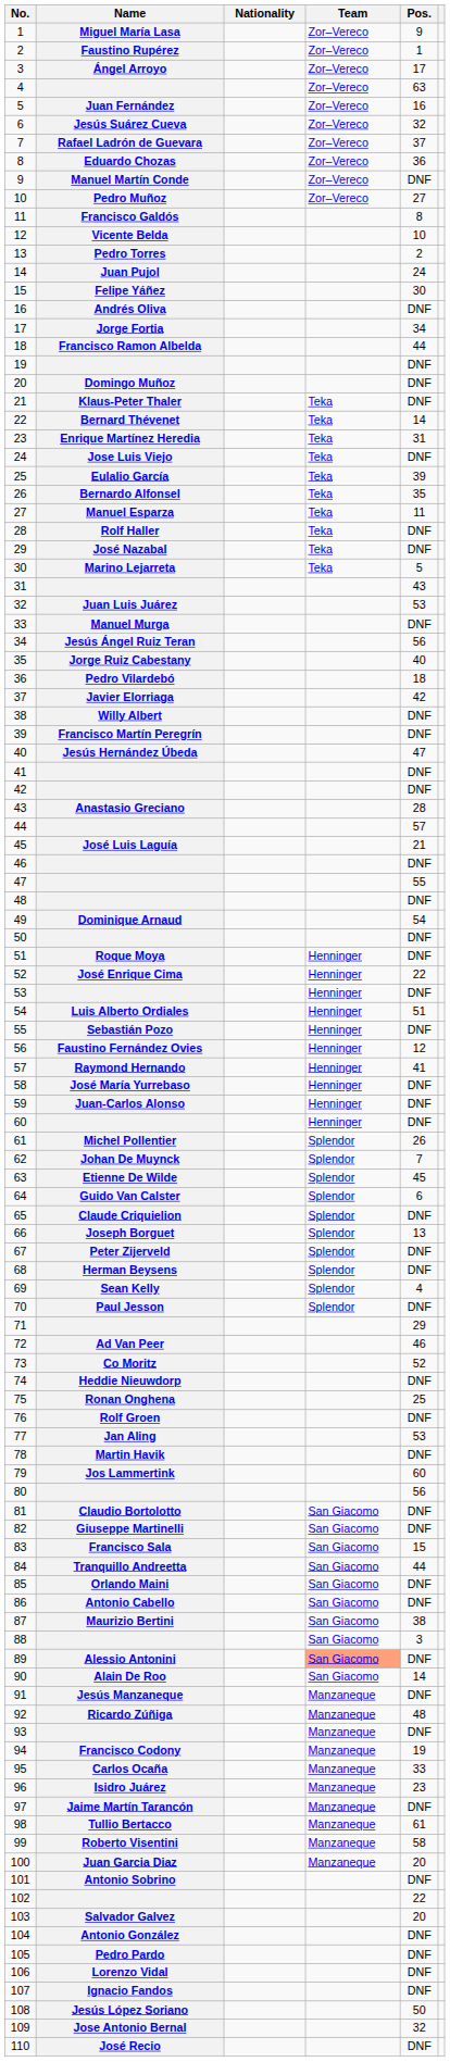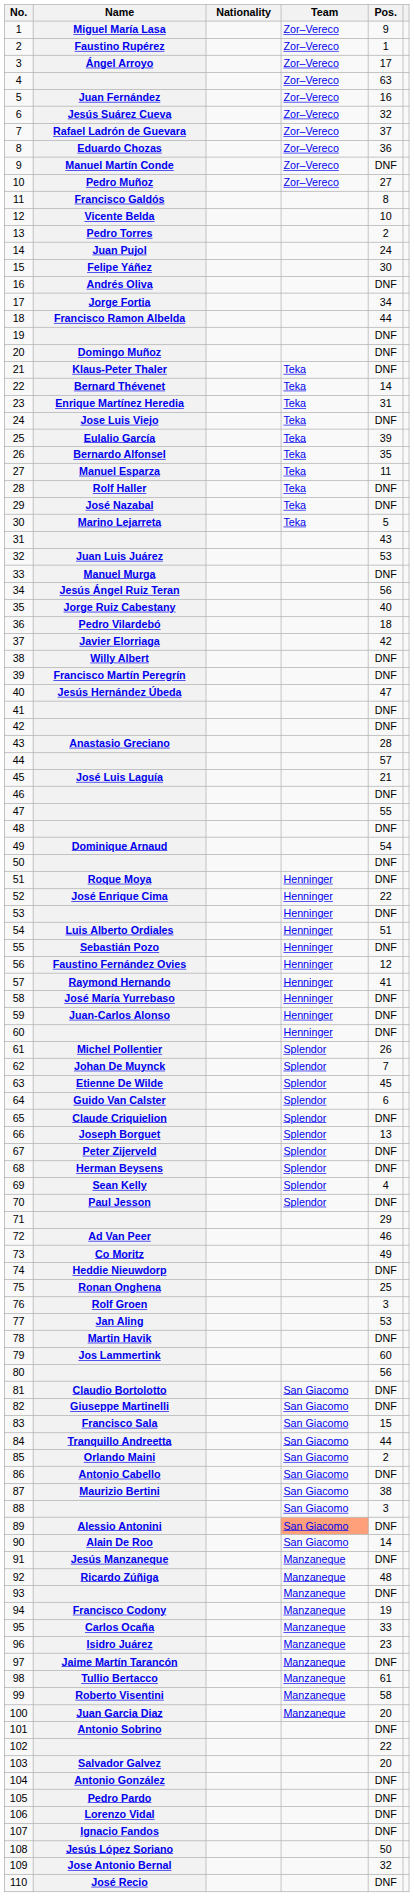73 | Pos.: 52 -> 49
76 | Pos.: DNF -> 3
85 | Pos.: DNF -> 2
